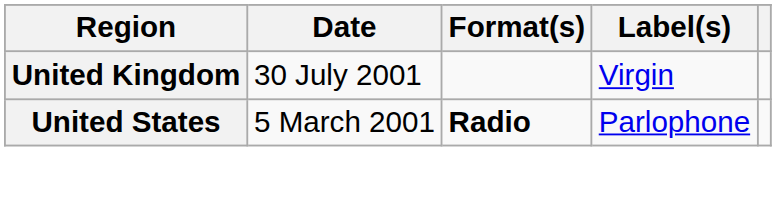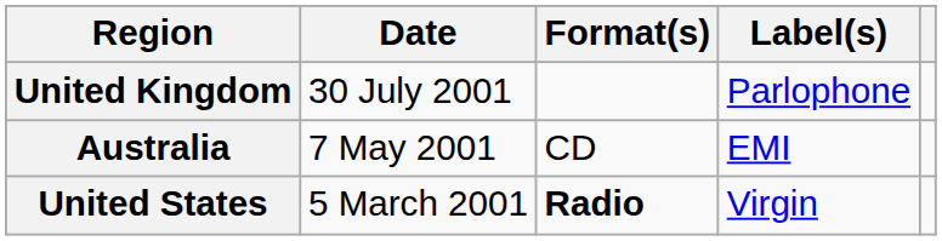United Kingdom | Label(s): Virgin -> Parlophone
+ row: Australia | 7 May 2001 | CD | EMI
United States | Label(s): Parlophone -> Virgin
